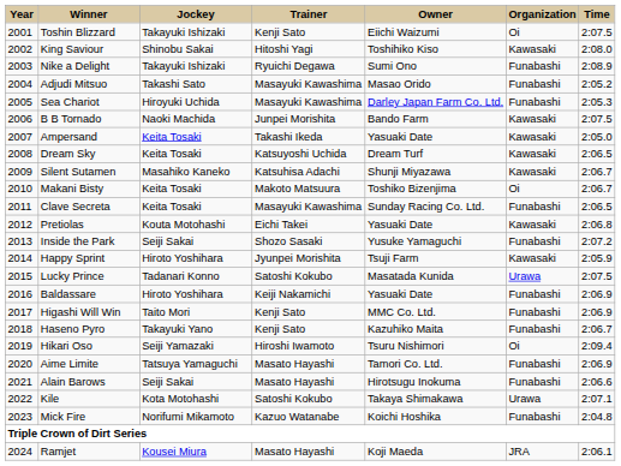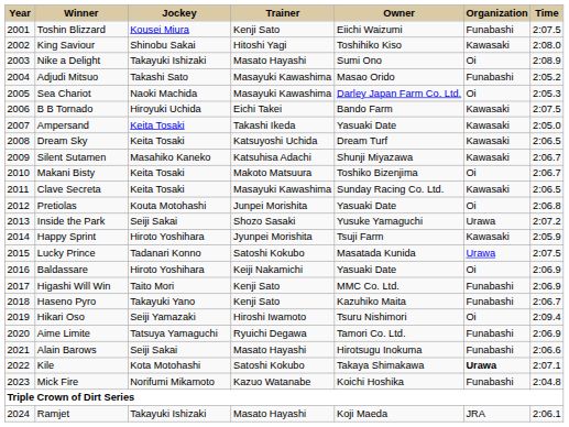Toshin Blizzard | Jockey: Takayuki Ishizaki -> Kousei Miura
Toshin Blizzard | Organization: Oi -> Funabashi
Nike a Delight | Trainer: Ryuichi Degawa -> Masato Hayashi
Nike a Delight | Organization: Funabashi -> Oi
Sea Chariot | Jockey: Hiroyuki Uchida -> Naoki Machida
Sea Chariot | Organization: Funabashi -> Oi
B B Tornado | Jockey: Naoki Machida -> Hiroyuki Uchida
B B Tornado | Trainer: Junpei Morishita -> Eichi Takei
Clave Secreta | Organization: Funabashi -> Kawasaki
Pretiolas | Trainer: Eichi Takei -> Junpei Morishita
Pretiolas | Organization: Kawasaki -> Oi
Inside the Park | Organization: Funabashi -> Urawa
Baldassare | Organization: Funabashi -> Oi
Aime Limite | Trainer: Masato Hayashi -> Ryuichi Degawa
Kile | Organization: normal -> bold
Ramjet | Jockey: Kousei Miura -> Takayuki Ishizaki
